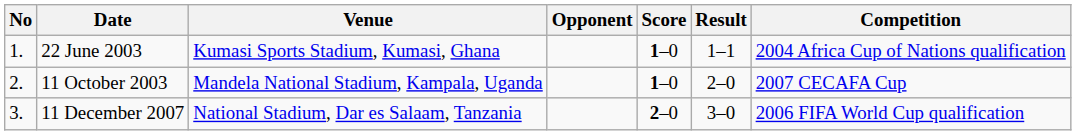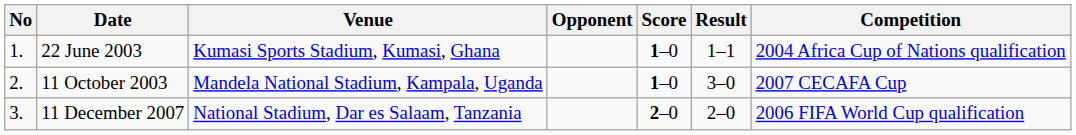11 October 2003 | Result: 2–0 -> 3–0
11 December 2007 | Result: 3–0 -> 2–0
